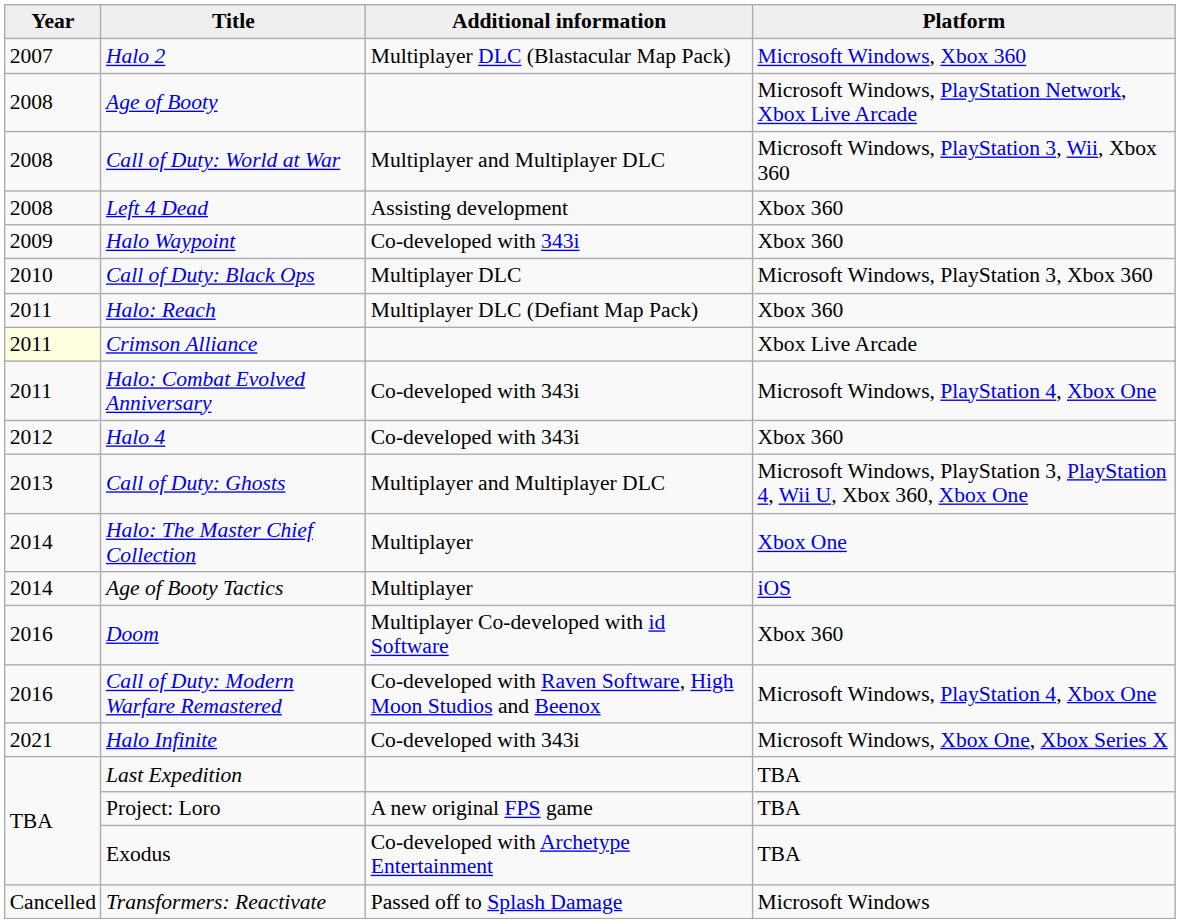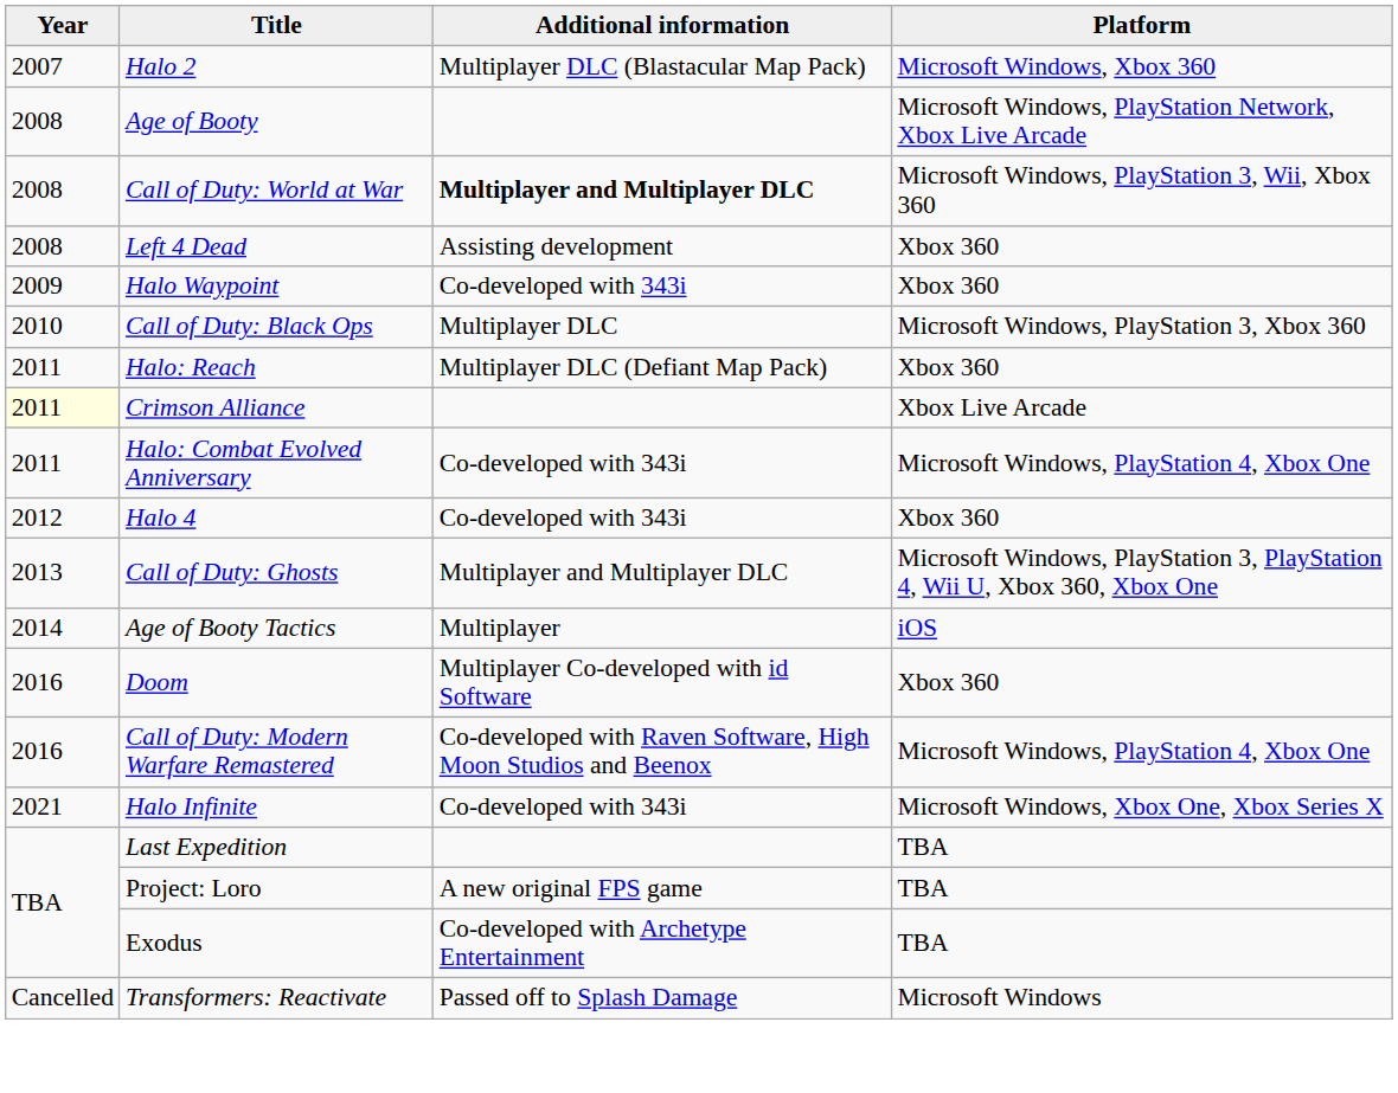Call of Duty: World at War | Additional information: normal -> bold
- row: 2014 | Halo: The Master Chief Collection | Multiplayer | Xbox One
